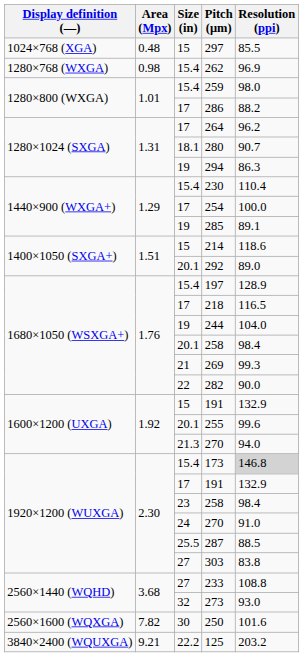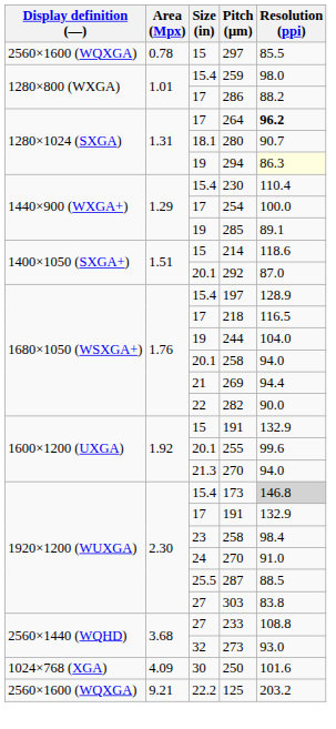297 | Display definition (—): 1024×768 (XGA) -> 2560×1600 (WQXGA)
297 | Area (Mpx): 0.48 -> 0.78
- row: 1280×768 (WXGA) | 0.98 | 15.4 | 262 | 96.9
264 | Resolution (ppi): normal -> bold
294 | Resolution (ppi): no background -> lightyellow background
292 | Resolution (ppi): 89.0 -> 87.0
20.1 / 258 | Resolution (ppi): 98.4 -> 94.0
269 | Resolution (ppi): 99.3 -> 94.4
250 | Display definition (—): 2560×1600 (WQXGA) -> 1024×768 (XGA)
250 | Area (Mpx): 7.82 -> 4.09
125 | Display definition (—): 3840×2400 (WQUXGA) -> 2560×1600 (WQXGA)
